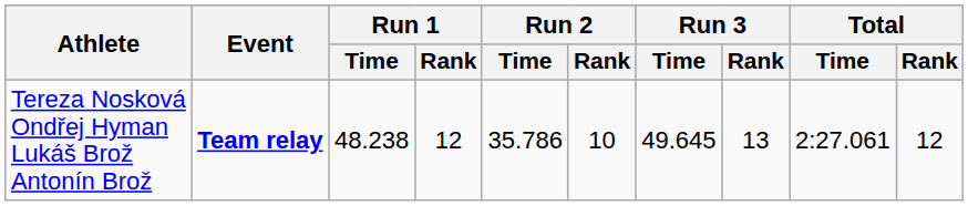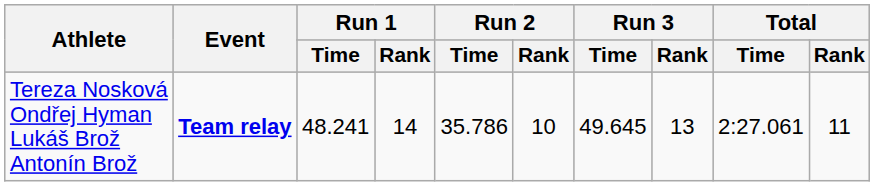Tereza Nosková Ondřej Hyman Lukáš Brož Antonín Brož | Run 1 / Time: 48.238 -> 48.241
Tereza Nosková Ondřej Hyman Lukáš Brož Antonín Brož | Run 1 / Rank: 12 -> 14
Tereza Nosková Ondřej Hyman Lukáš Brož Antonín Brož | Total / Rank: 12 -> 11
